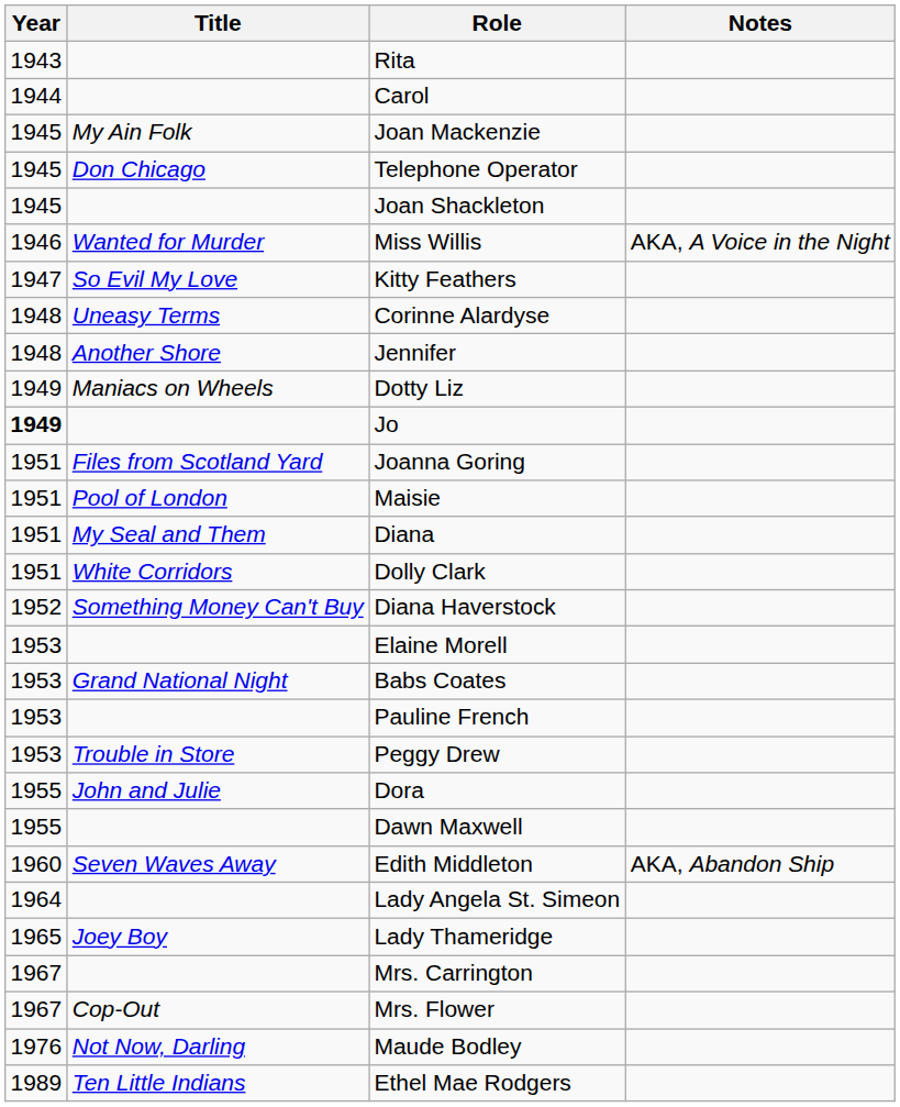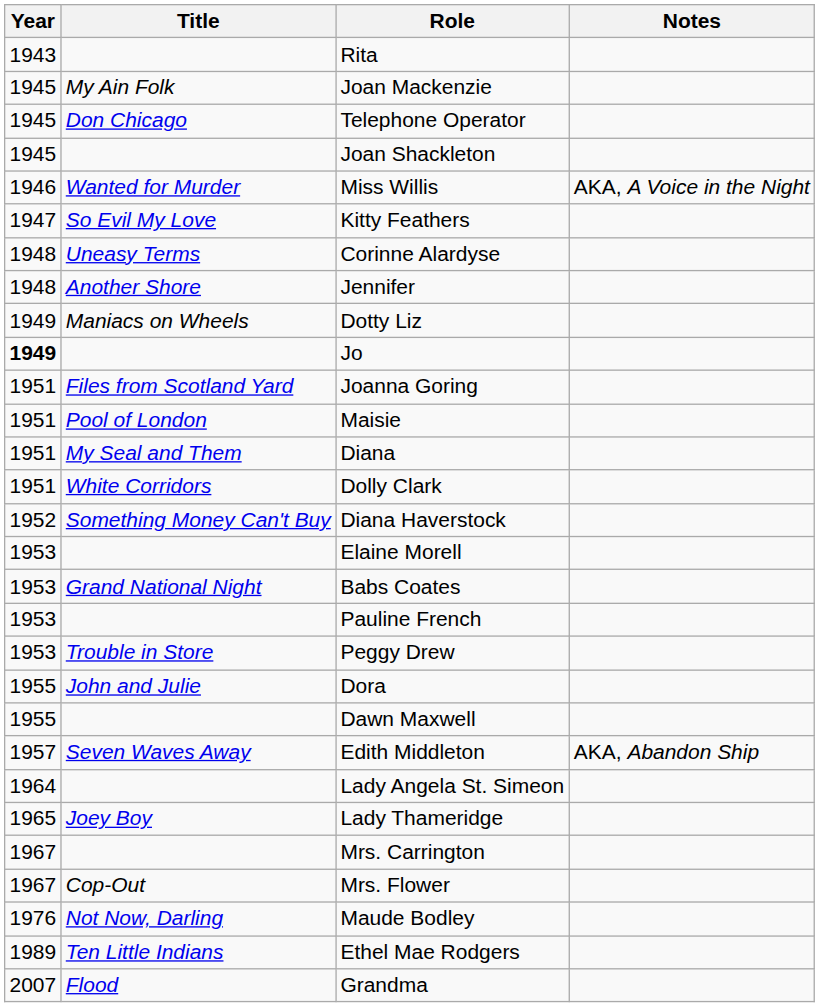- row: 1944 | Carol
Edith Middleton | Year: 1960 -> 1957
+ row: 2007 | Flood | Grandma
